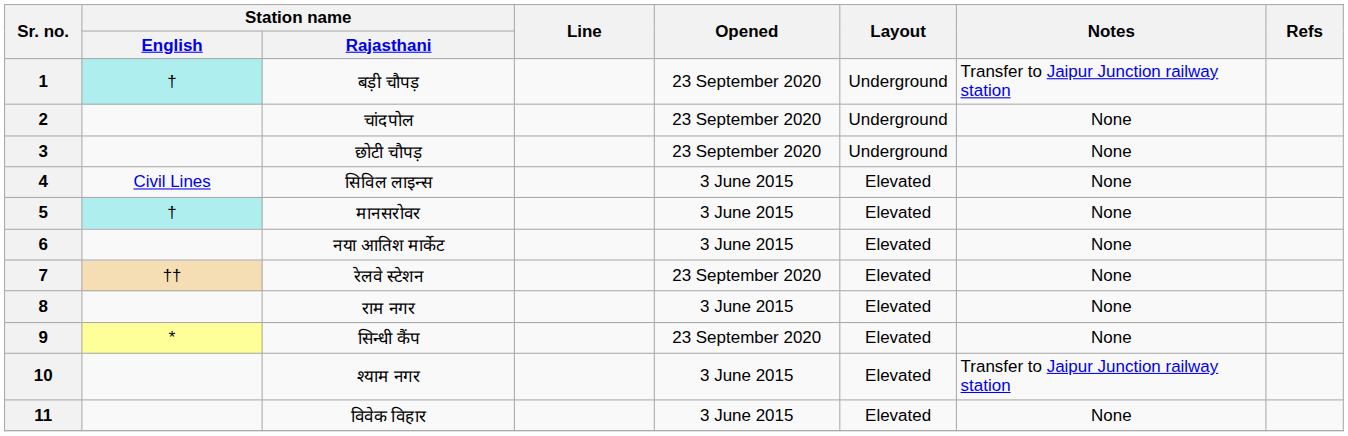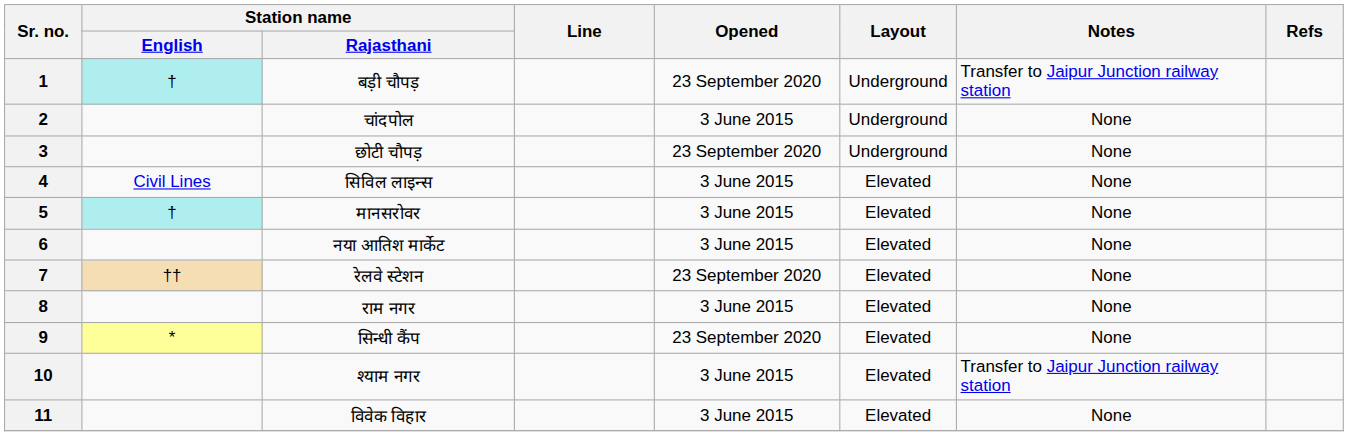2 | Opened: 23 September 2020 -> 3 June 2015
